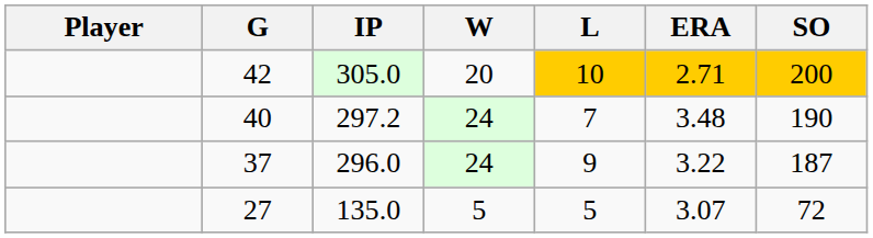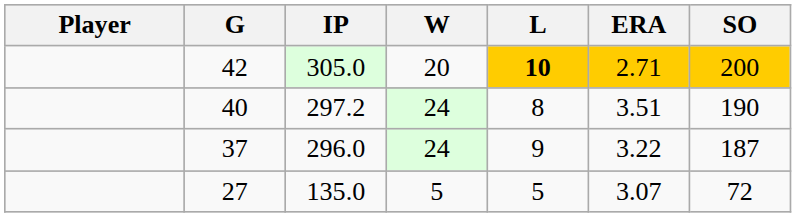305.0 | L: normal -> bold
297.2 | L: 7 -> 8
297.2 | ERA: 3.48 -> 3.51
